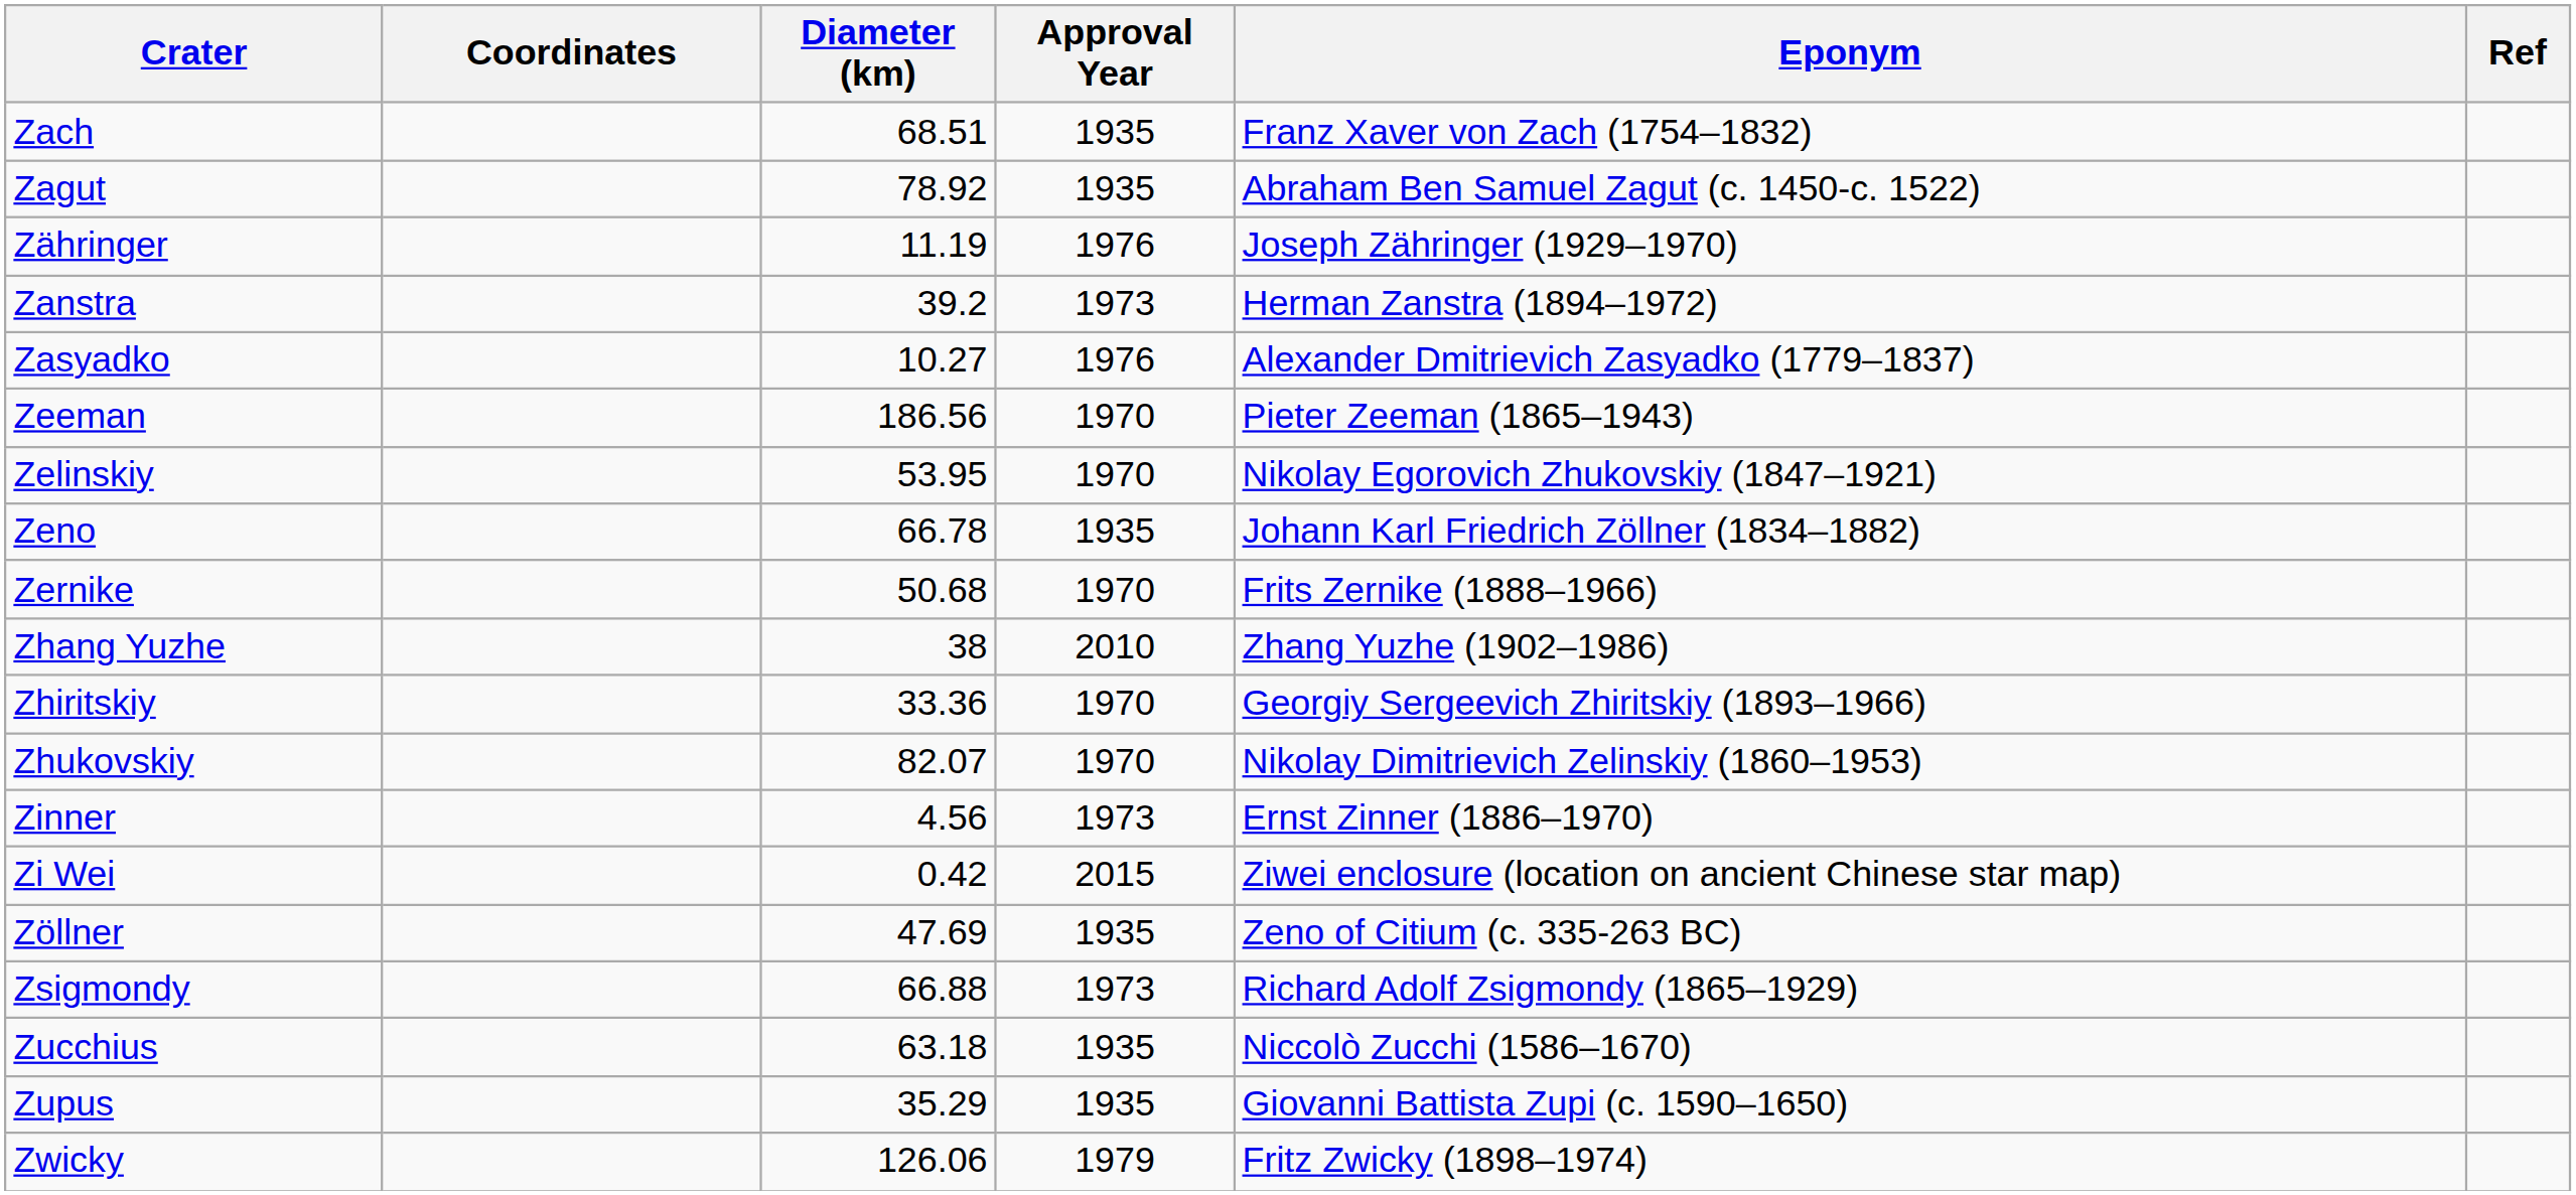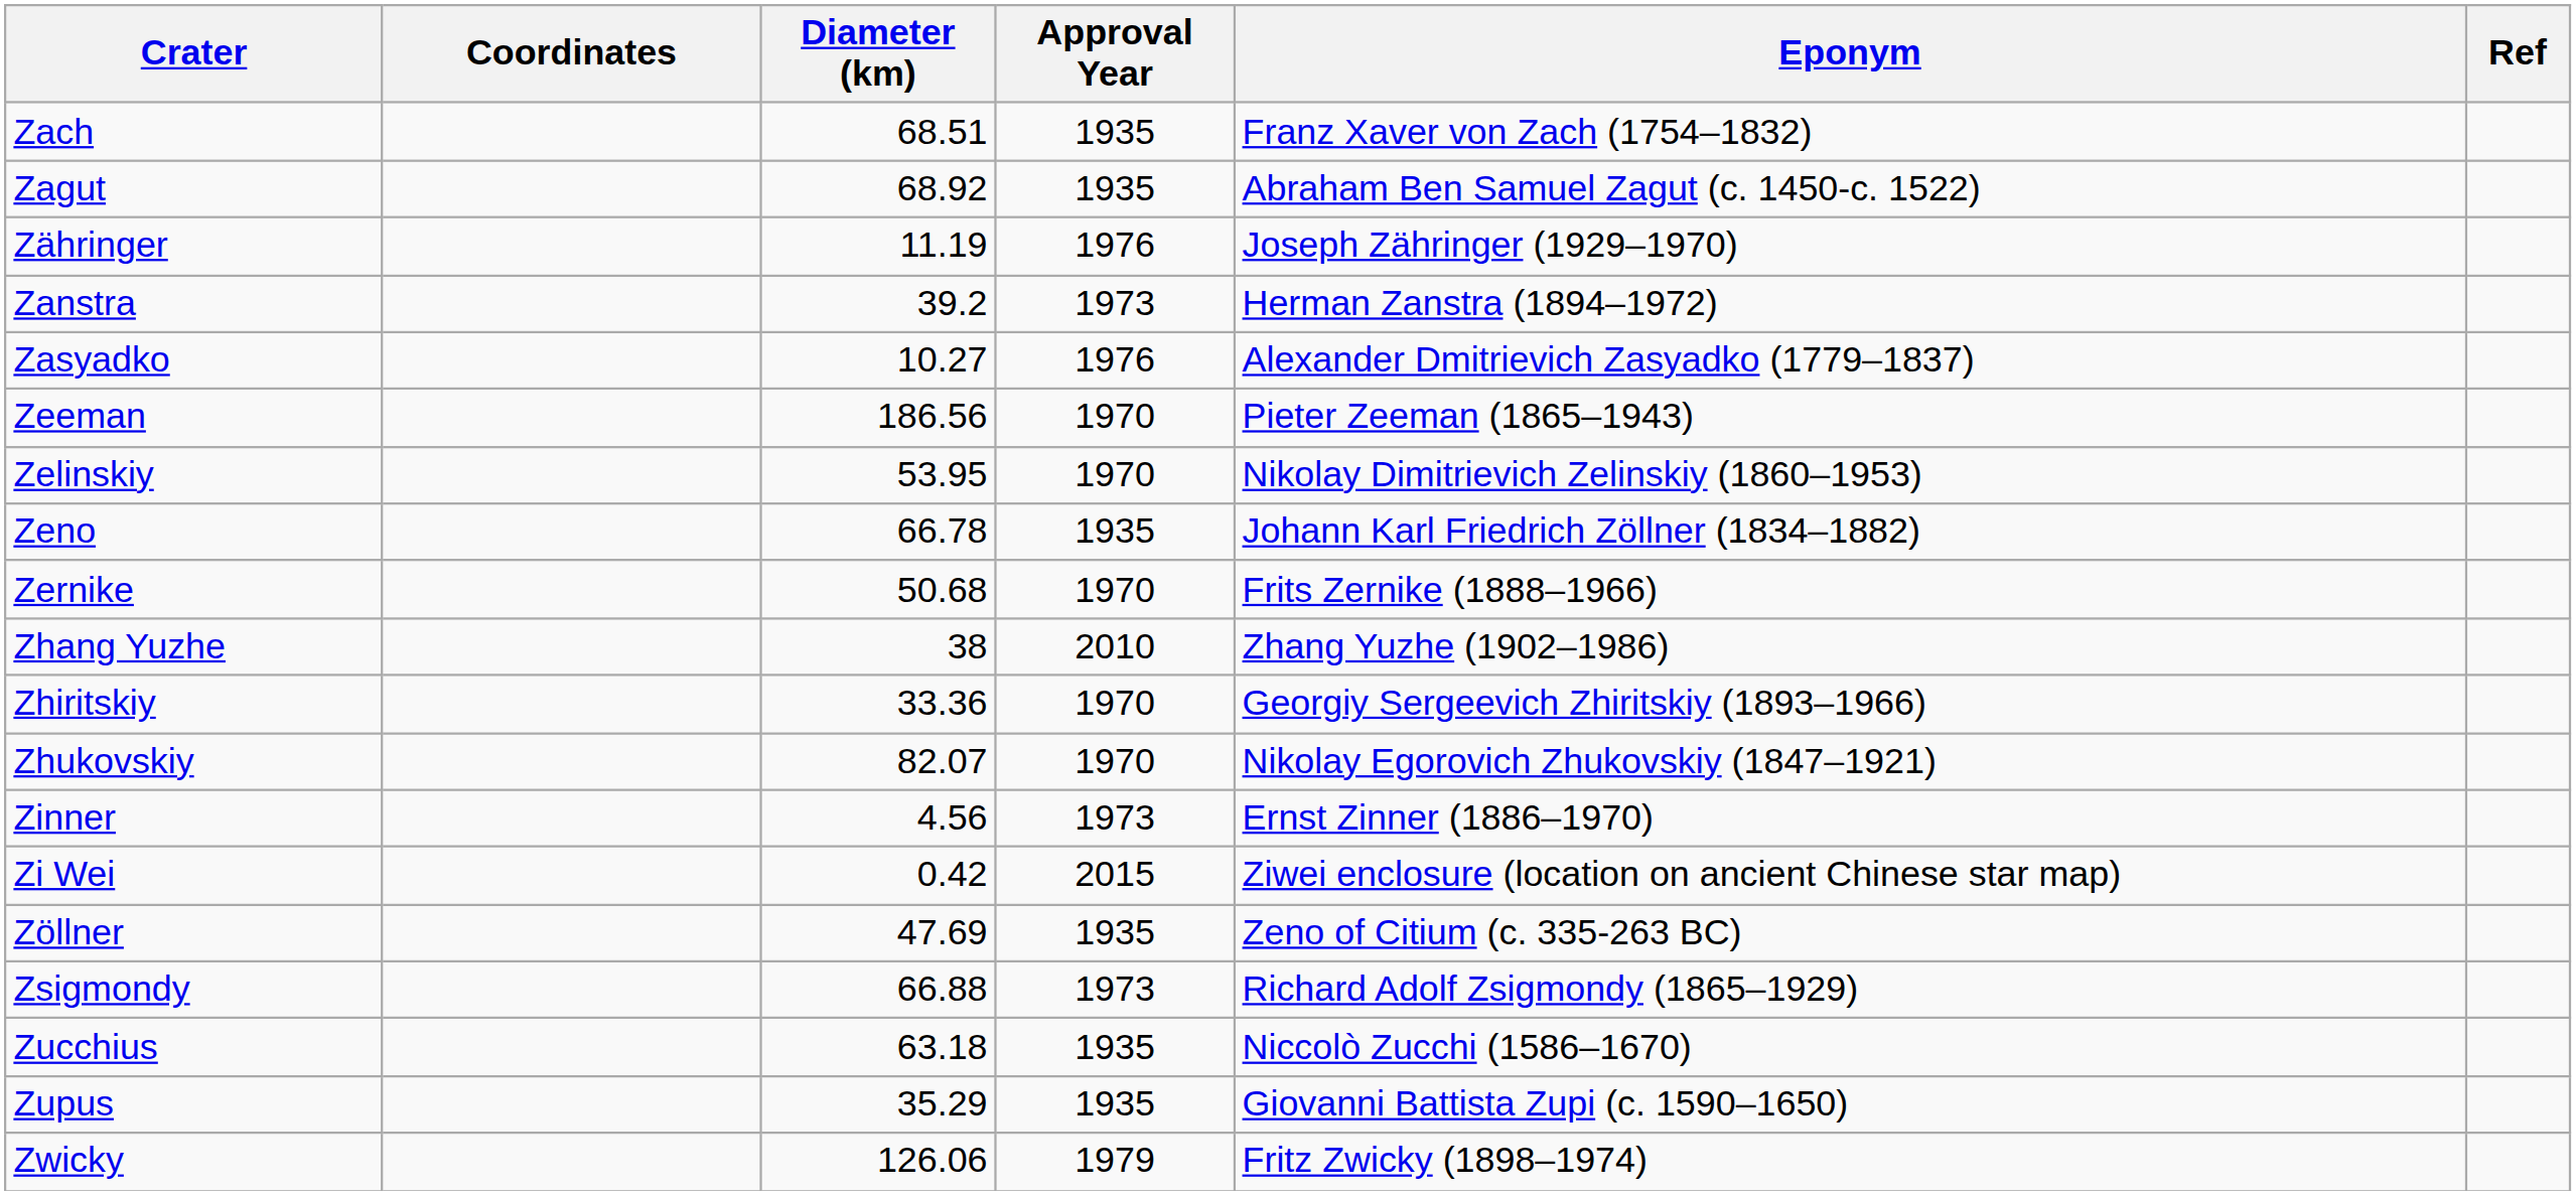Zagut | Diameter (km): 78.92 -> 68.92
Zelinskiy | Eponym: Nikolay Egorovich Zhukovskiy (1847–1921) -> Nikolay Dimitrievich Zelinskiy (1860–1953)
Zhukovskiy | Eponym: Nikolay Dimitrievich Zelinskiy (1860–1953) -> Nikolay Egorovich Zhukovskiy (1847–1921)
